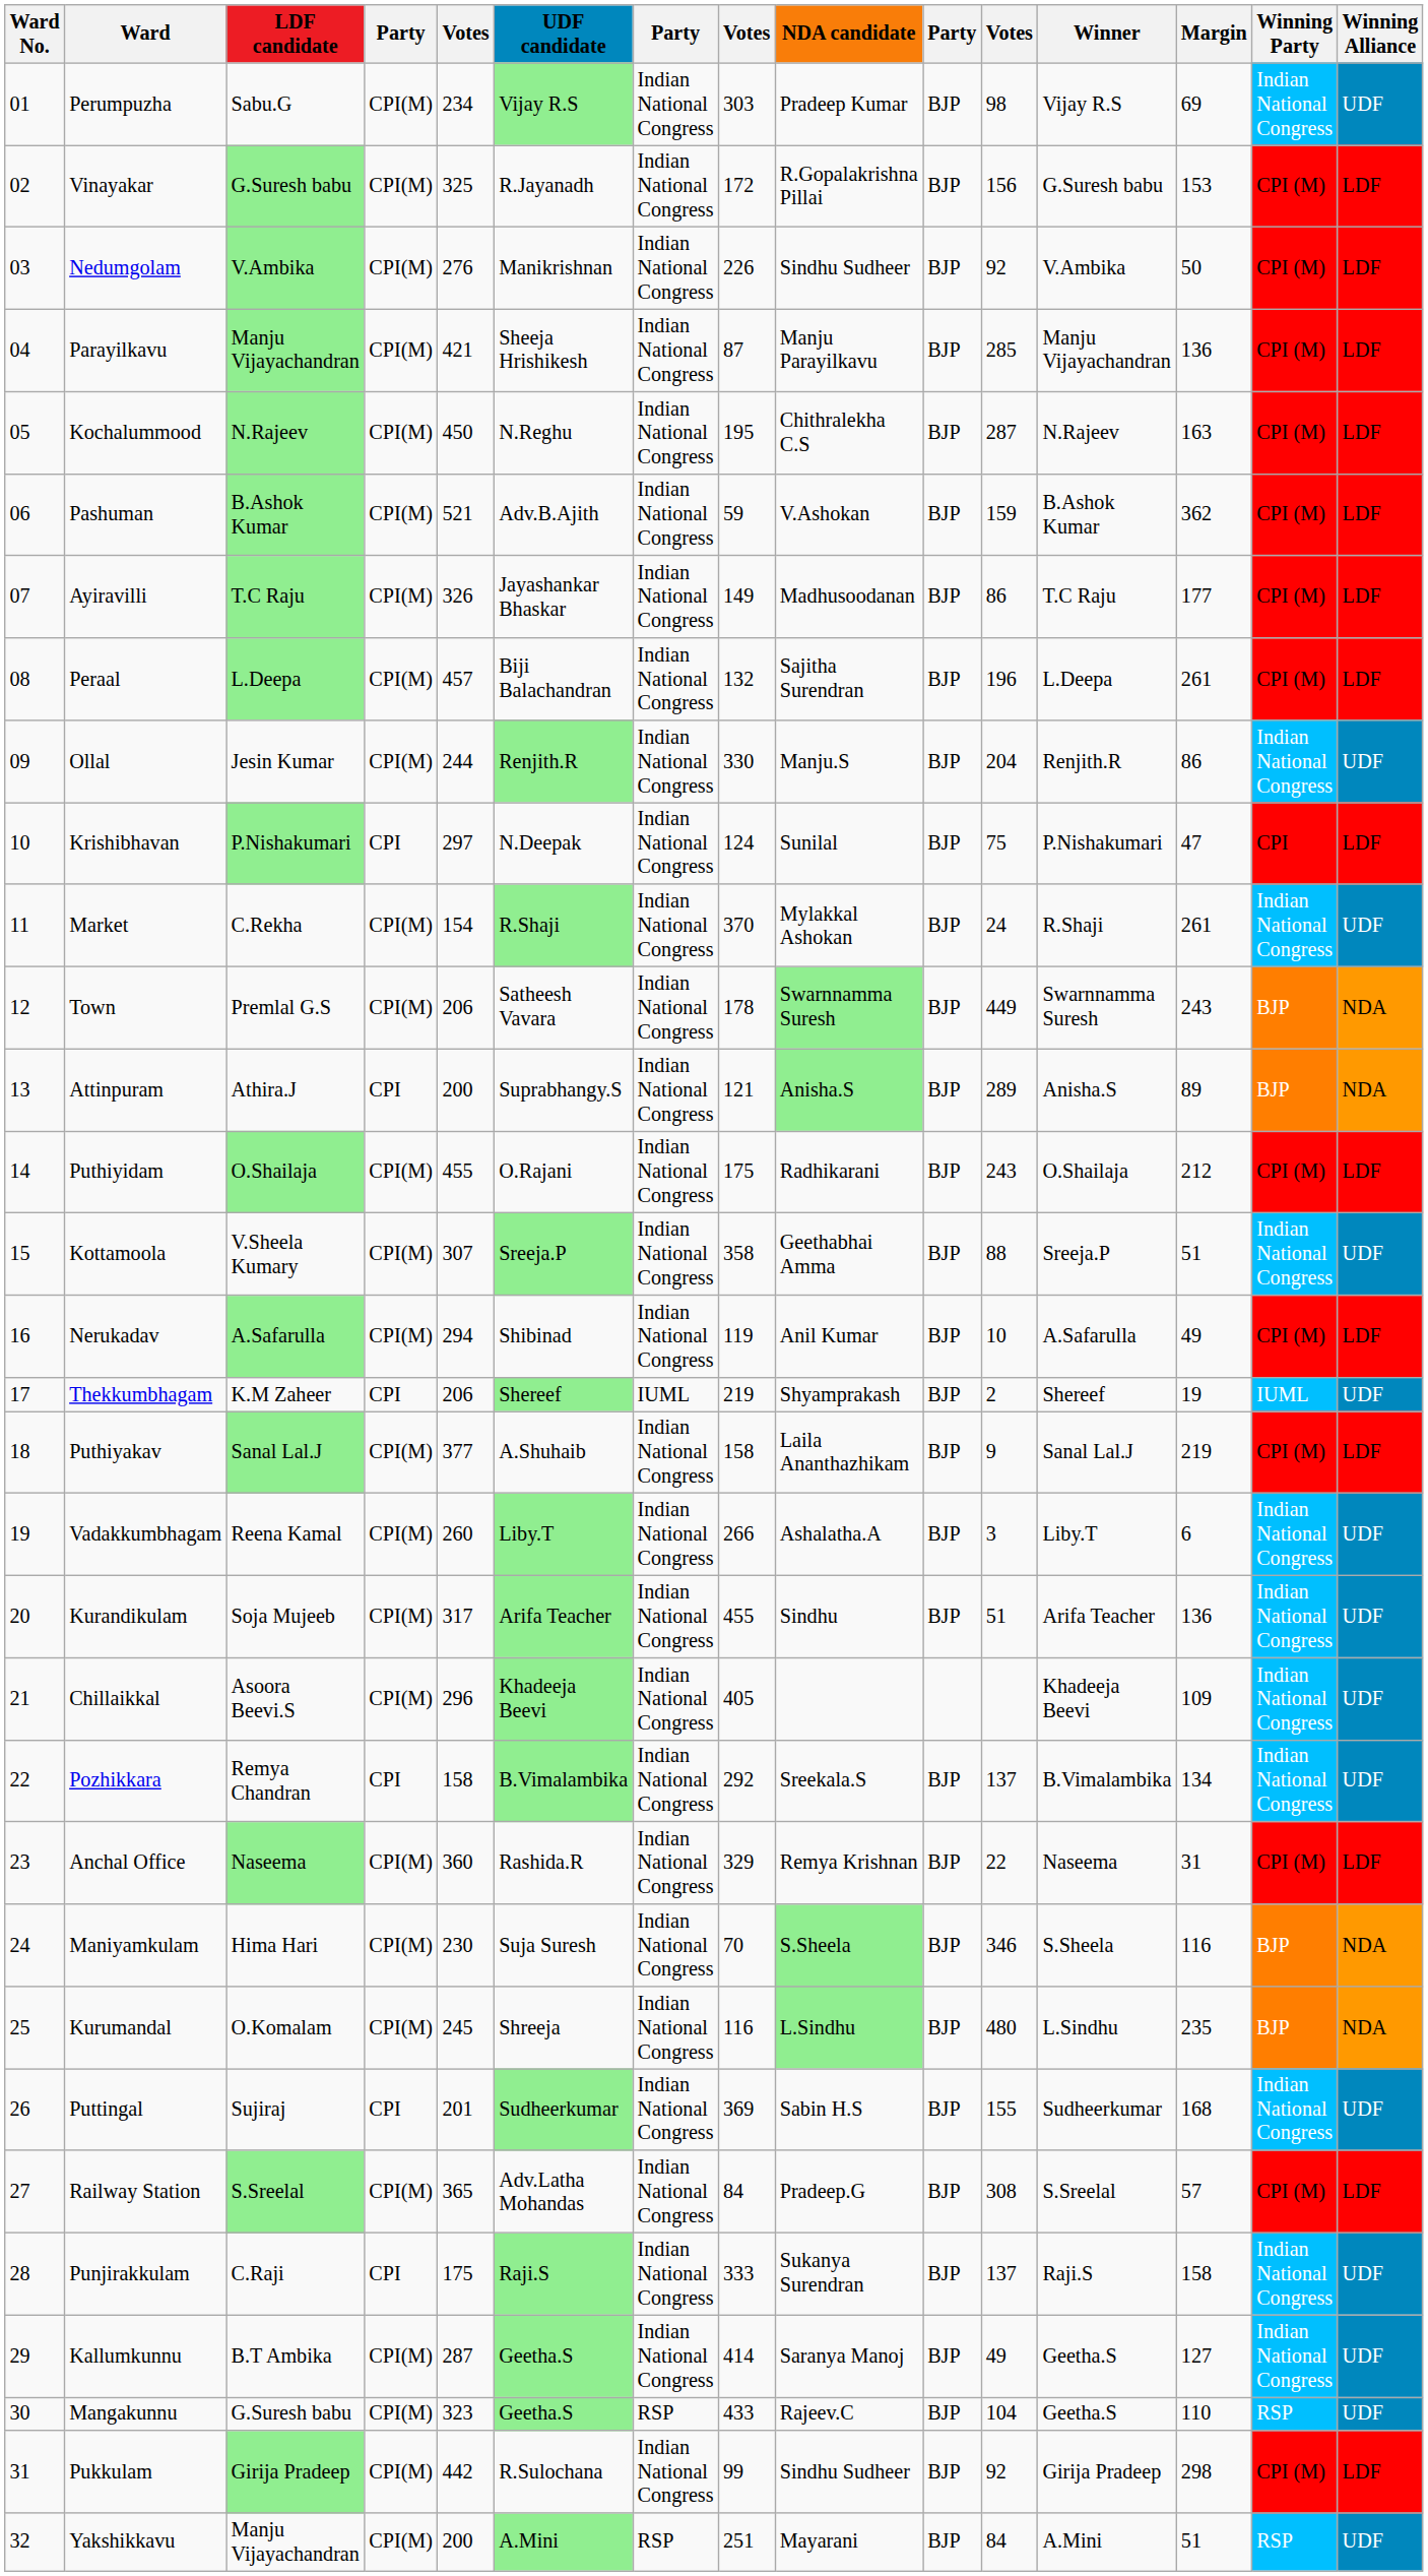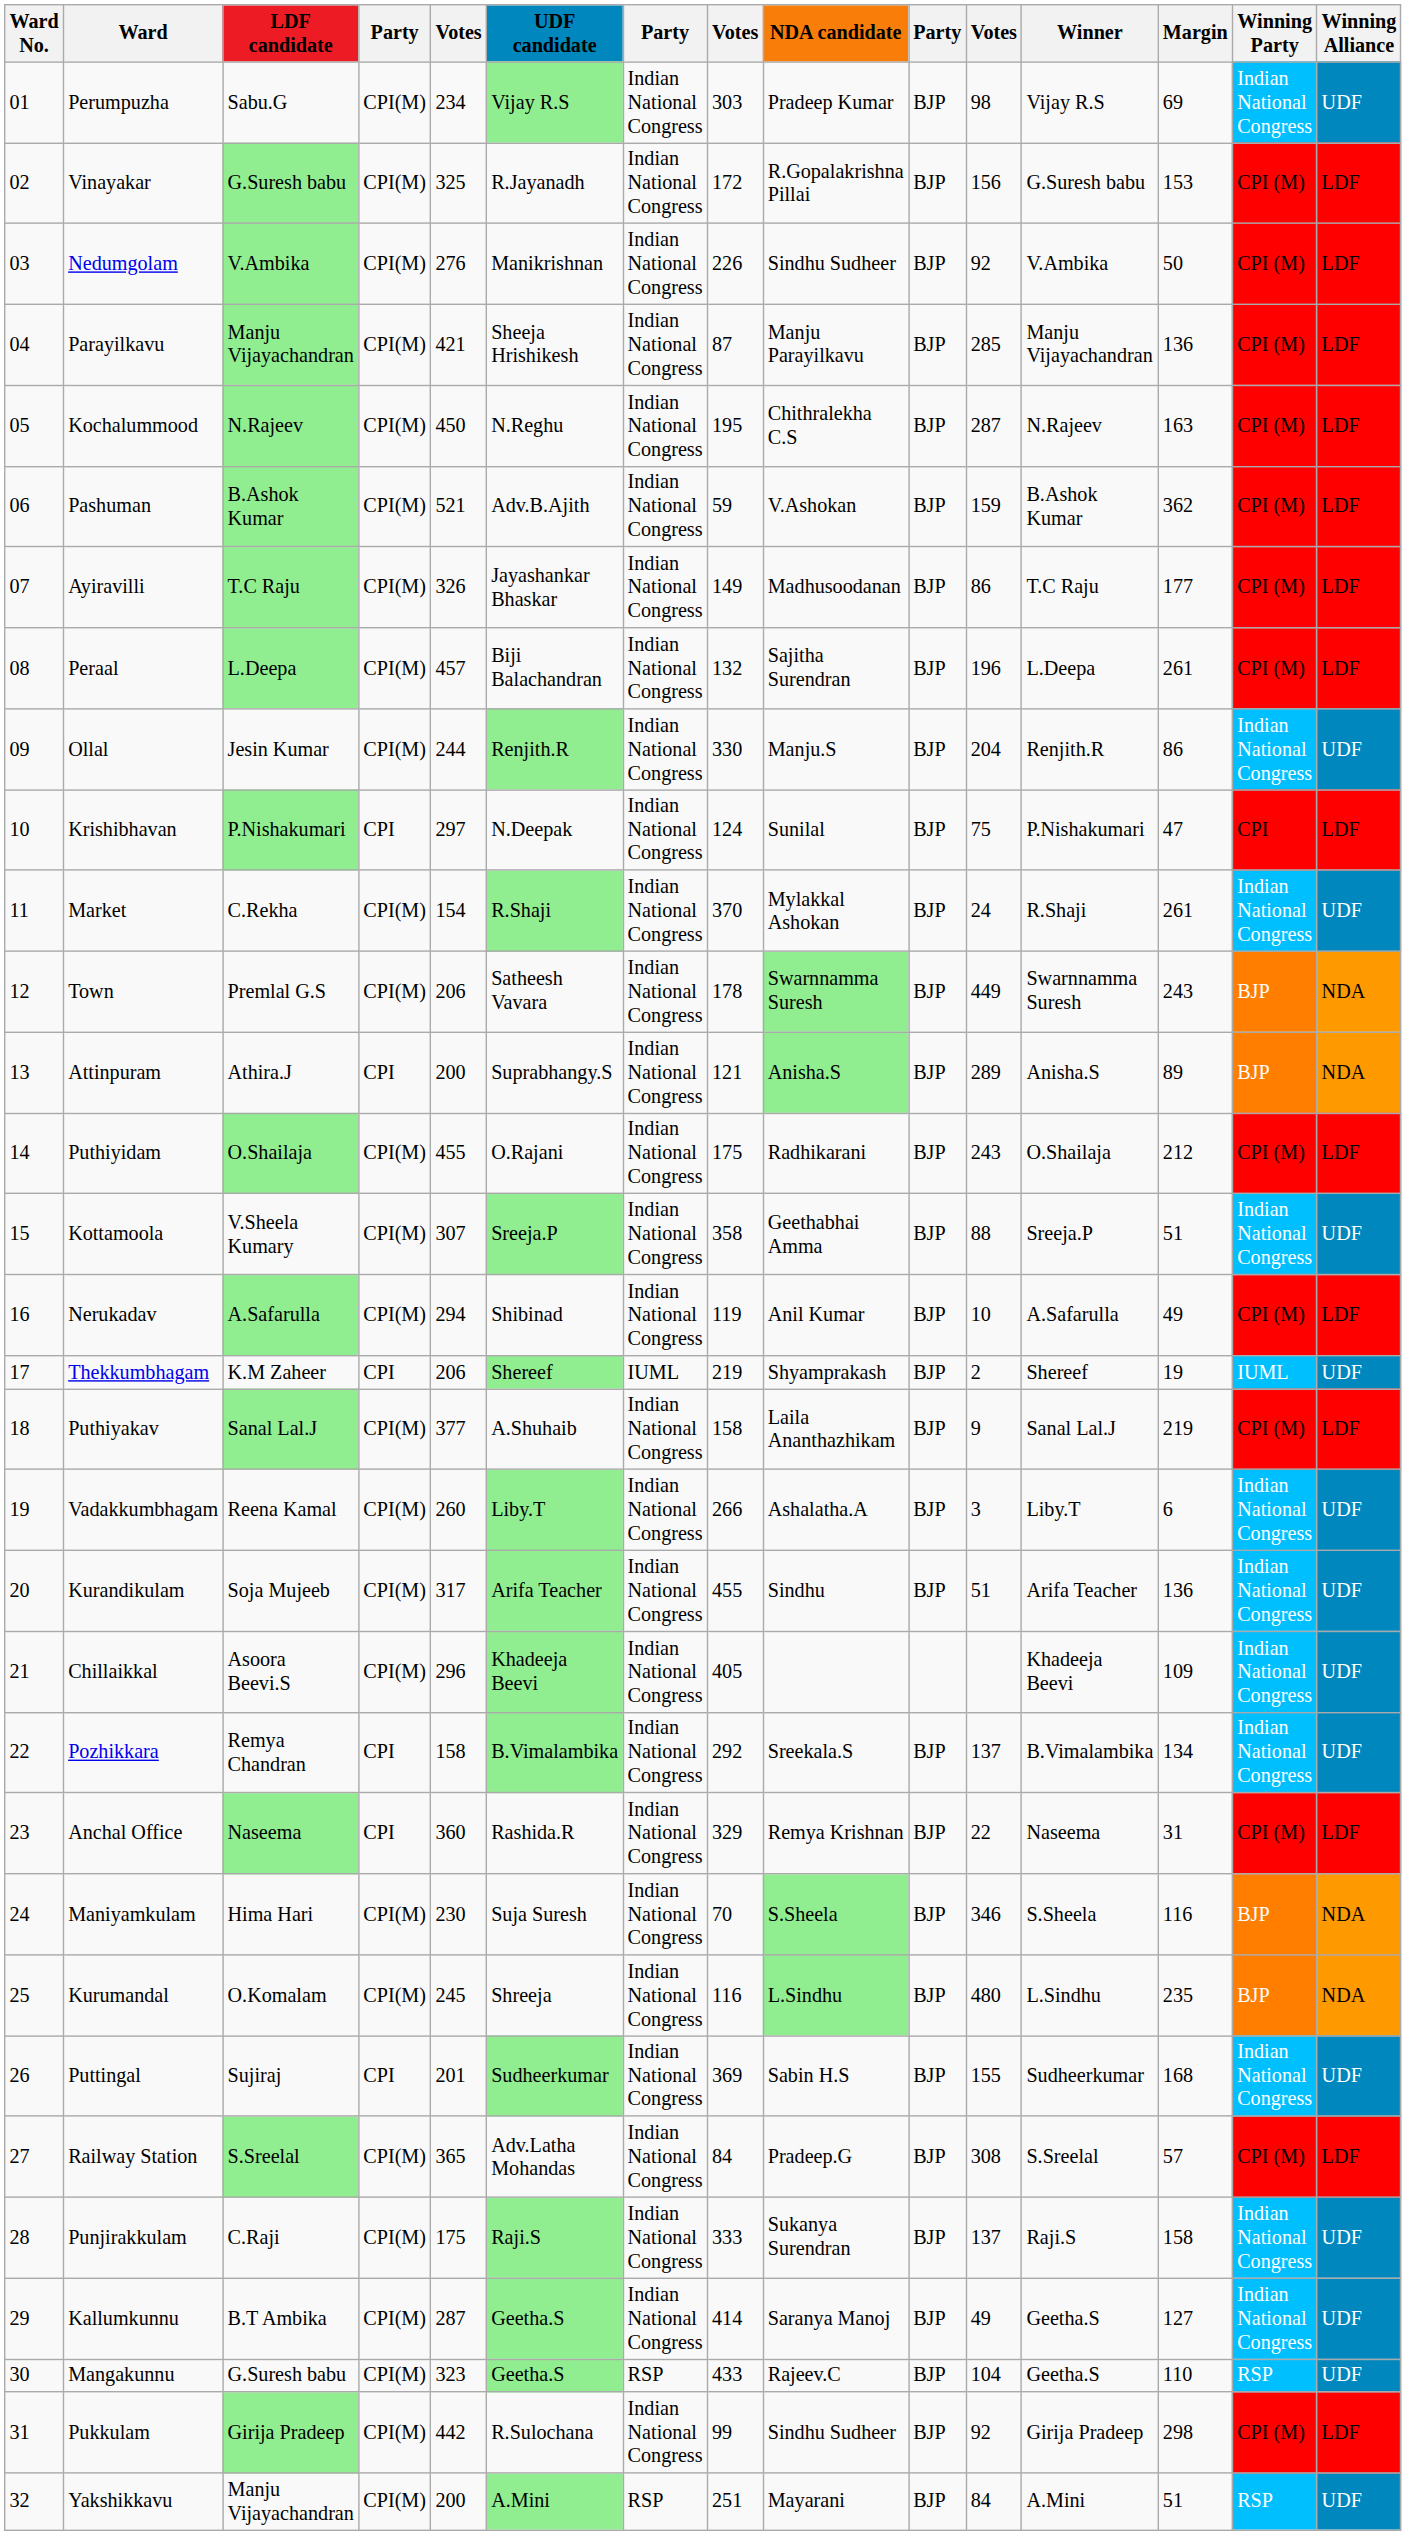Anchal Office | column 4: CPI(M) -> CPI
Punjirakkulam | column 4: CPI -> CPI(M)
